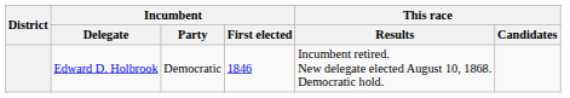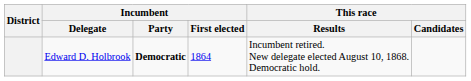Edward D. Holbrook | Incumbent / Party: normal -> bold
Edward D. Holbrook | Incumbent / First elected: 1846 -> 1864
